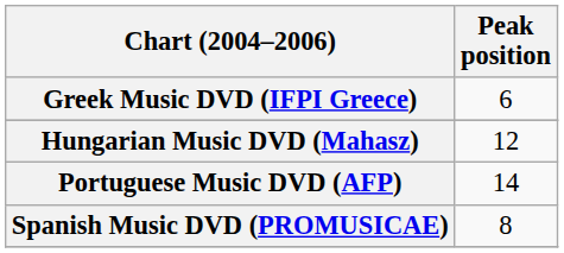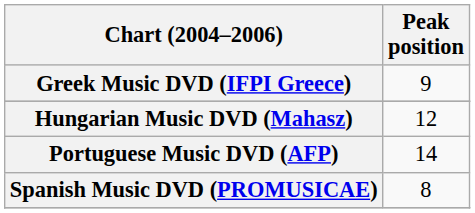Greek Music DVD (IFPI Greece) | Peak position: 6 -> 9
